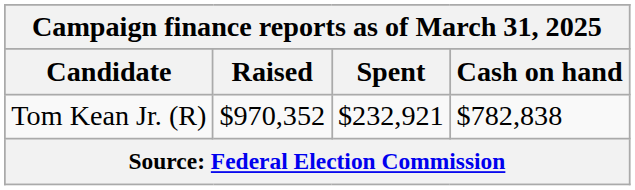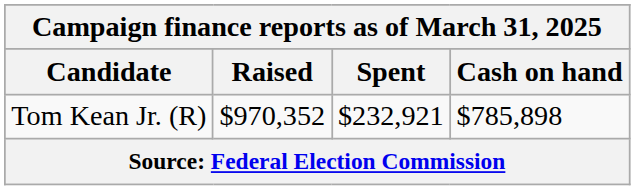Tom Kean Jr. (R) | Cash on hand: $782,838 -> $785,898
